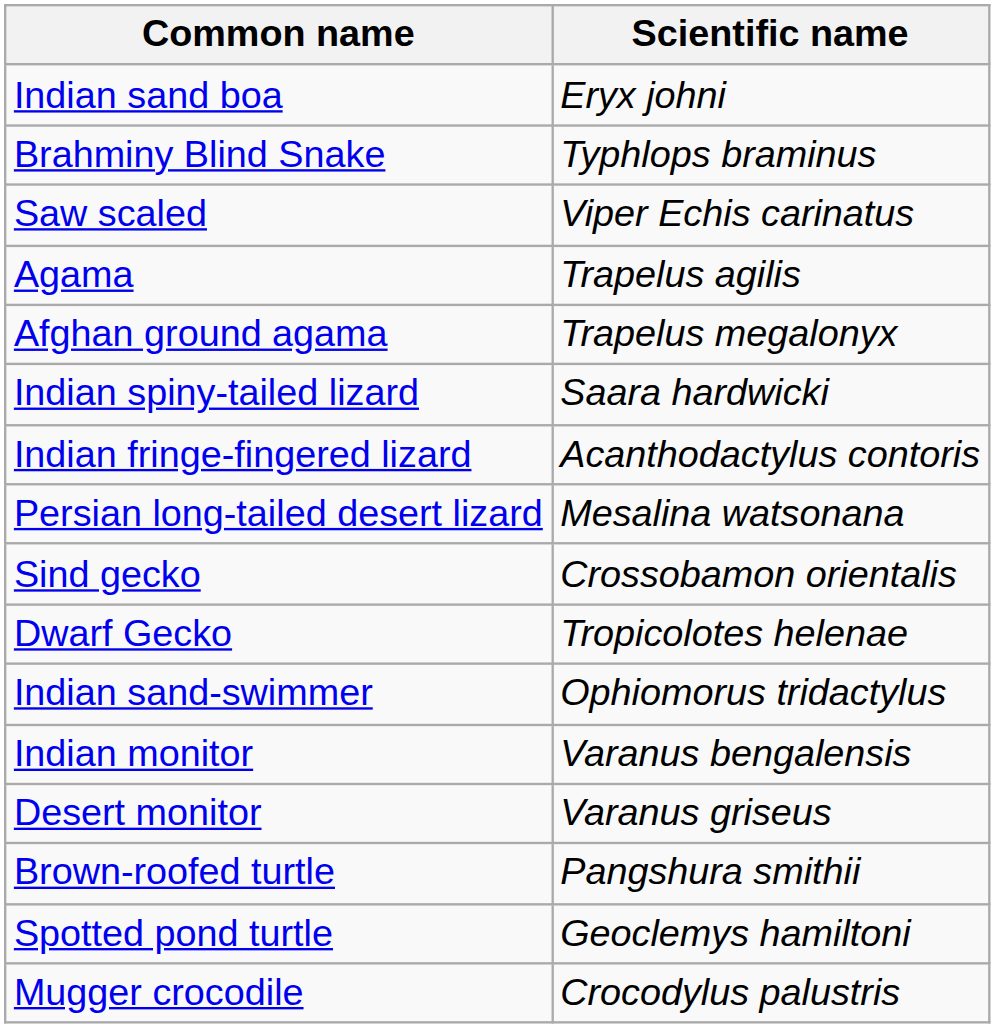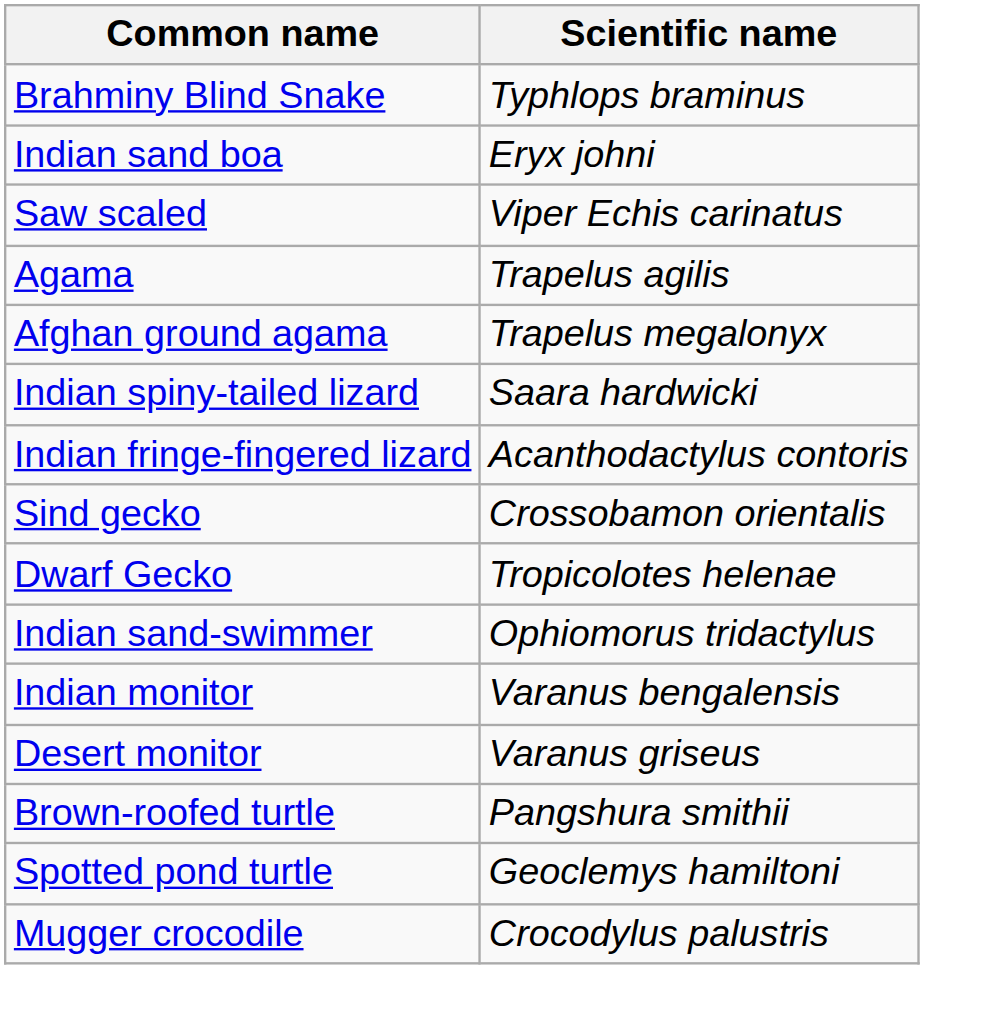rows swapped: Brahminy Blind Snake <-> Indian sand boa
- row: Persian long-tailed desert lizard | Mesalina watsonana
